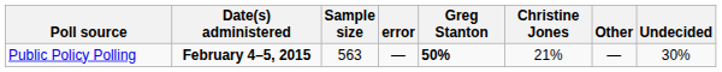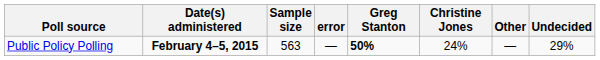Public Policy Polling | Christine Jones: 21% -> 24%
Public Policy Polling | Undecided: 30% -> 29%
